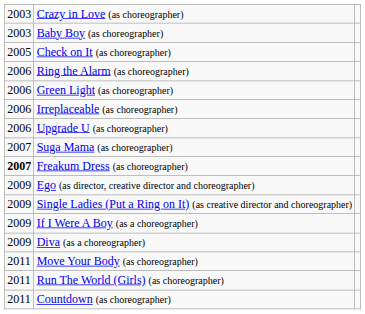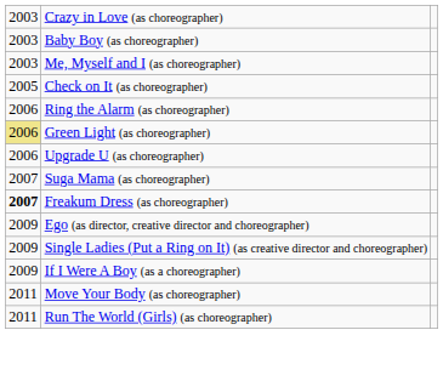+ row: 2003 | Me, Myself and I (as choreographer)
Green Light (as choreographer) | column 1: no background -> khaki background
- row: 2006 | Irreplaceable (as choreographer)
- row: 2009 | Diva (as a choreographer)
- row: 2011 | Countdown (as choreographer)
